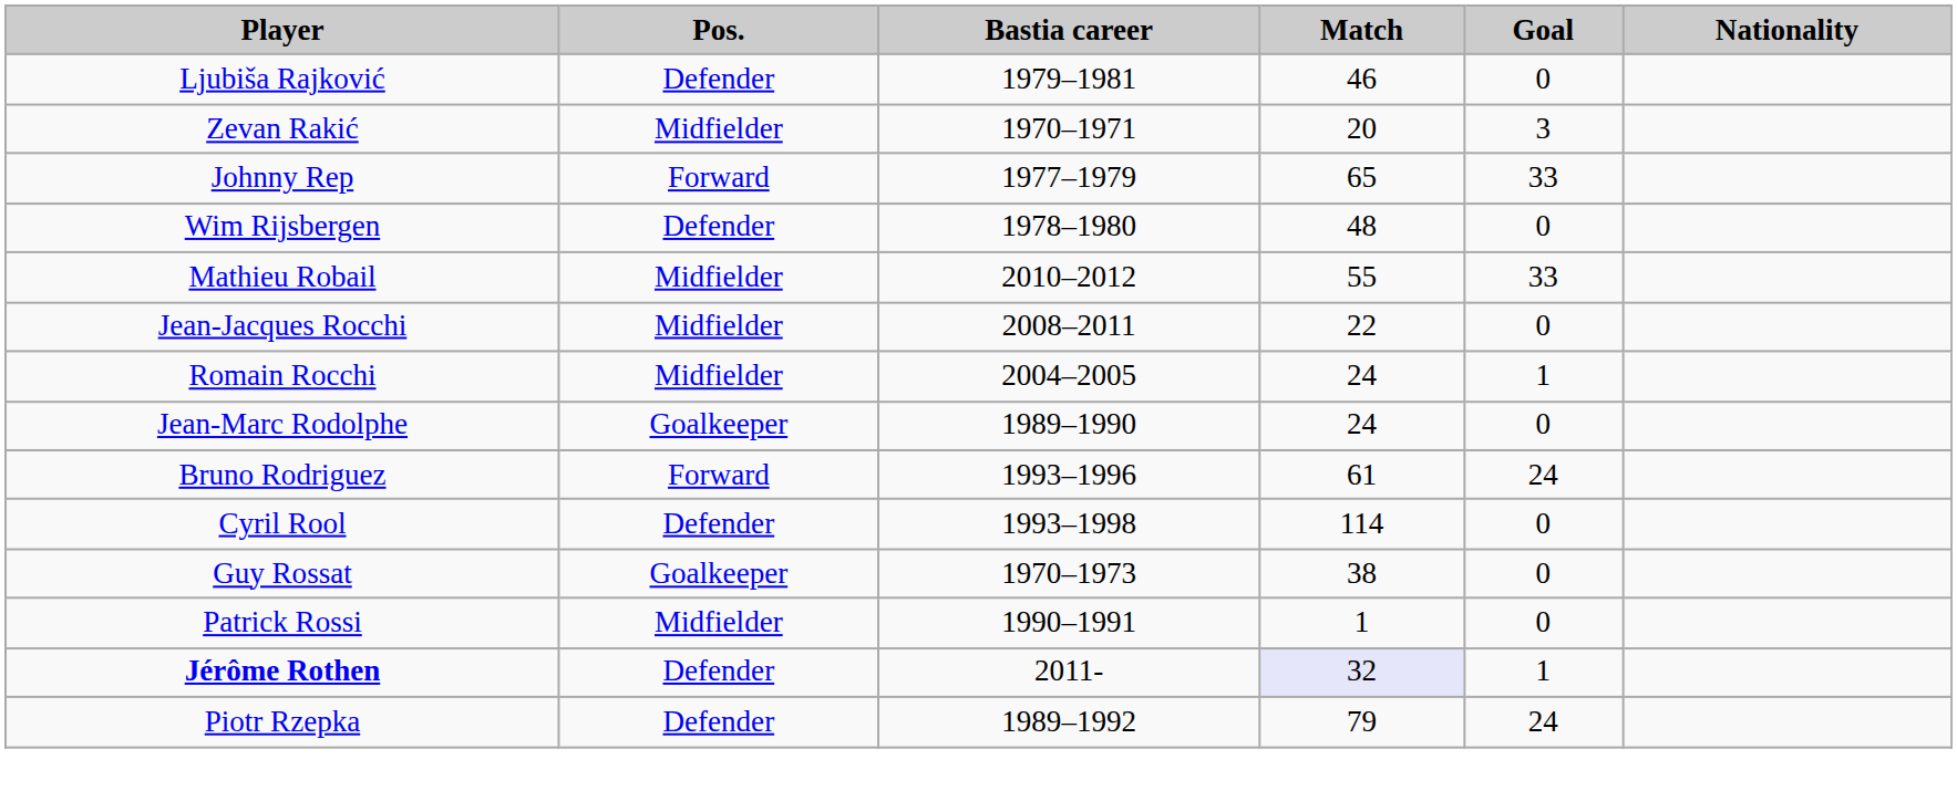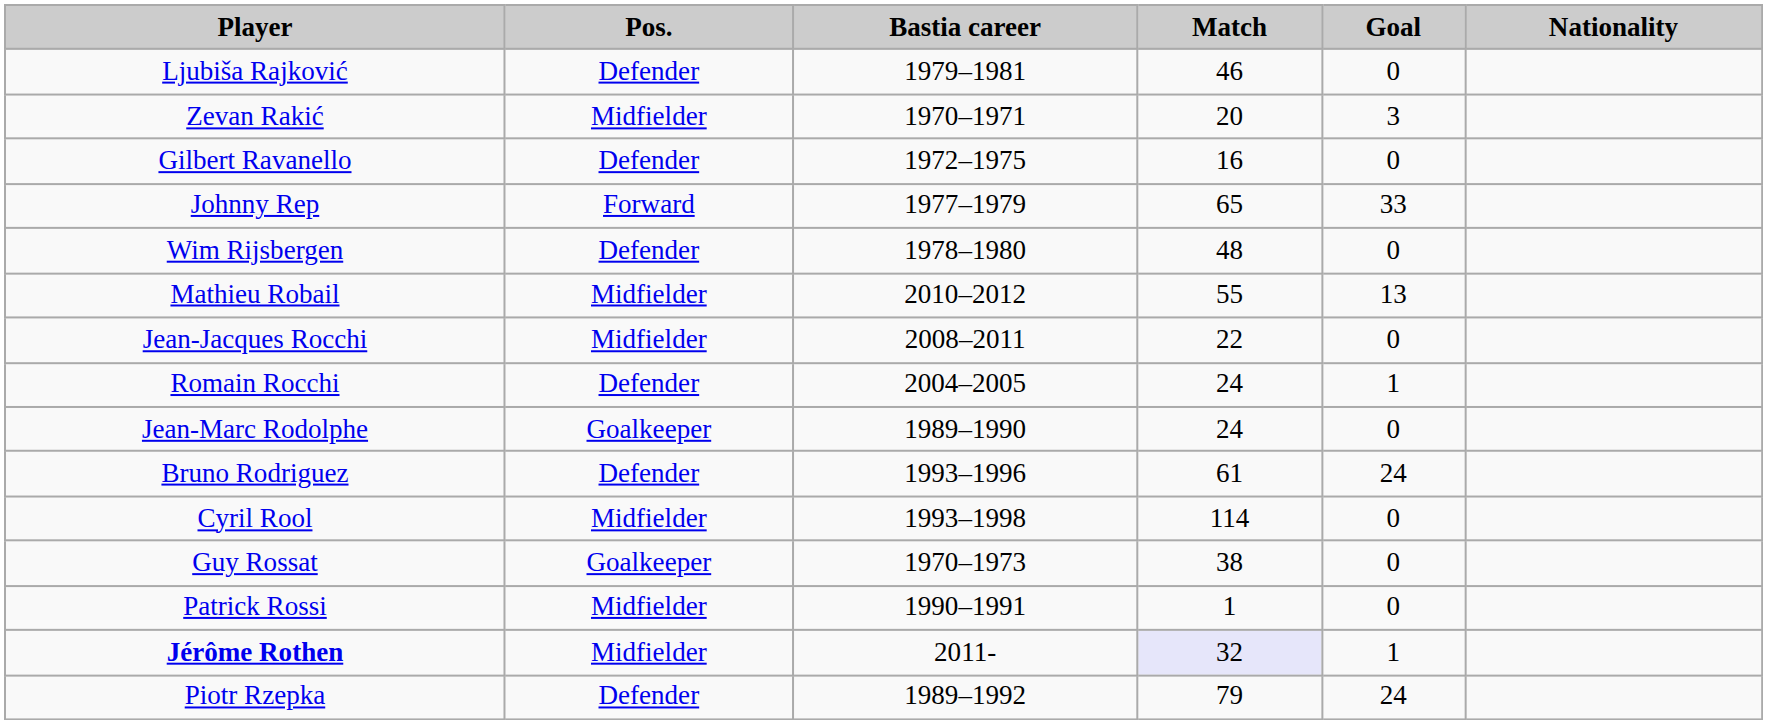+ row: Gilbert Ravanello | Defender | 1972–1975 | 16 | 0
Mathieu Robail | Goal: 33 -> 13
Romain Rocchi | Pos.: Midfielder -> Defender
Bruno Rodriguez | Pos.: Forward -> Defender
Cyril Rool | Pos.: Defender -> Midfielder
Jérôme Rothen | Pos.: Defender -> Midfielder
